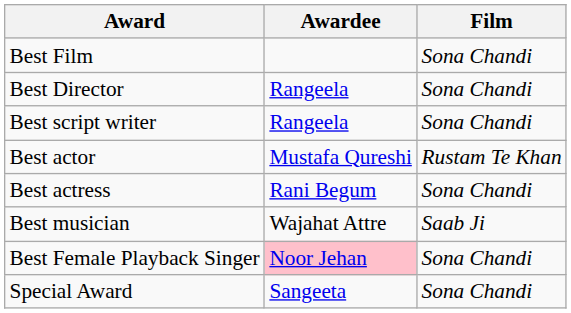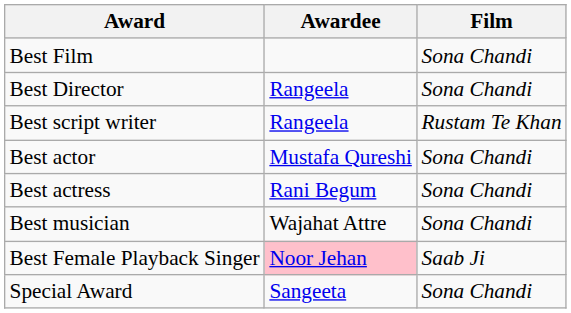Best script writer | Film: Sona Chandi -> Rustam Te Khan
Best actor | Film: Rustam Te Khan -> Sona Chandi
Best musician | Film: Saab Ji -> Sona Chandi
Best Female Playback Singer | Film: Sona Chandi -> Saab Ji
